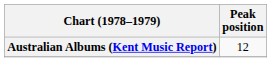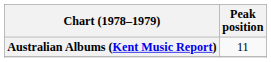Australian Albums (Kent Music Report) | Peak position: 12 -> 11
